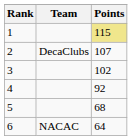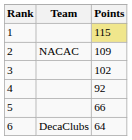2 | Team: DecaClubs -> NACAC
2 | Points: 107 -> 109
5 | Points: 68 -> 66
6 | Team: NACAC -> DecaClubs
